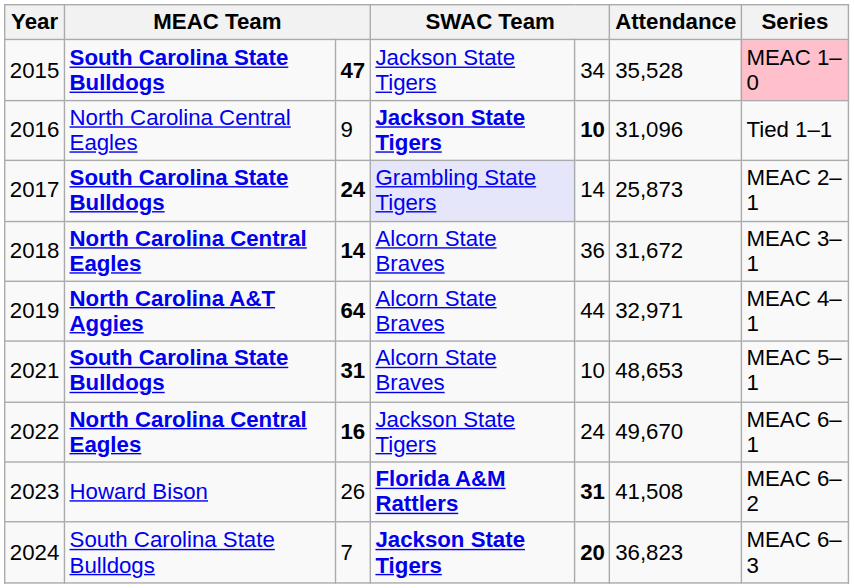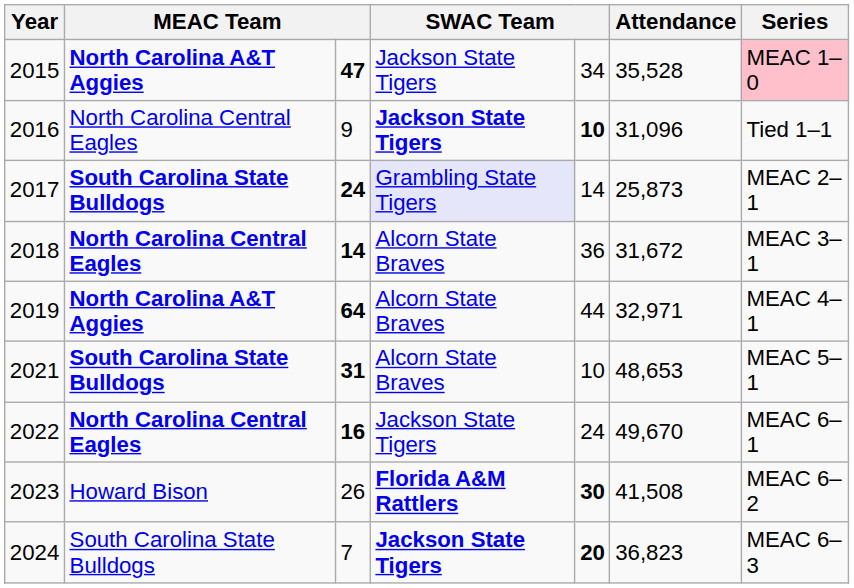2015 | column 2: South Carolina State Bulldogs -> North Carolina A&T Aggies
2023 | column 5: 31 -> 30
